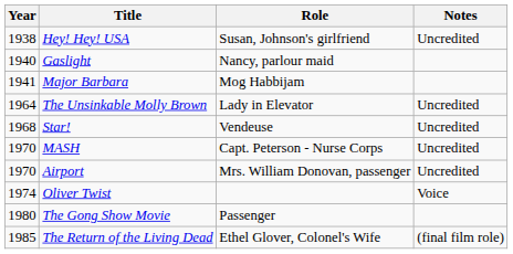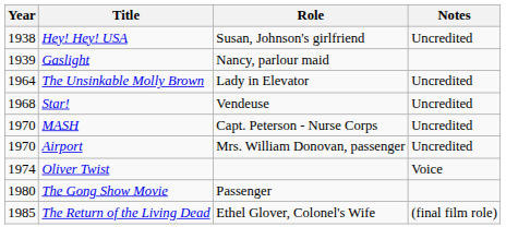Gaslight | Year: 1940 -> 1939
- row: 1941 | Major Barbara | Mog Habbijam
